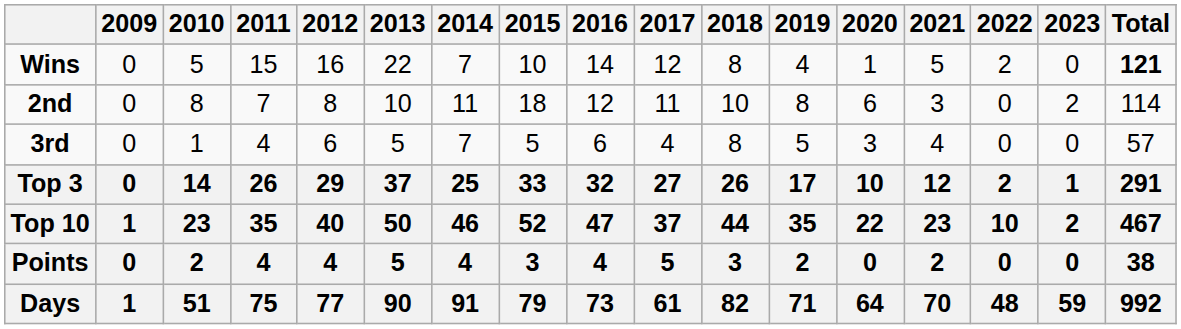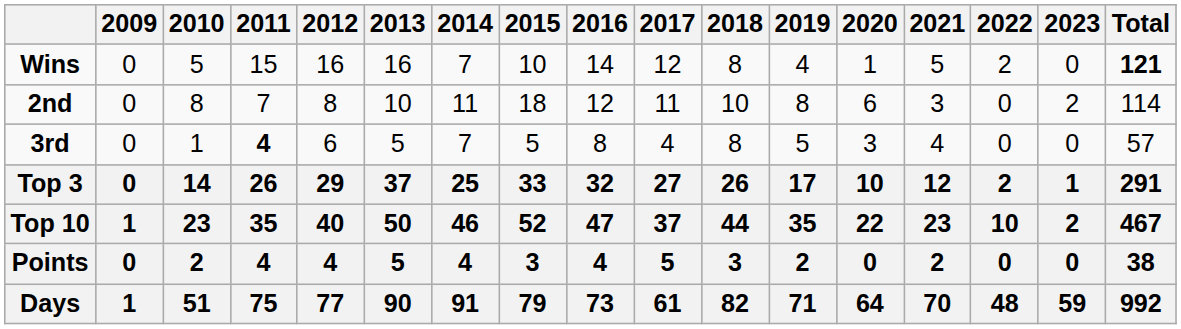Wins | 2013: 22 -> 16
3rd | 2011: normal -> bold
3rd | 2016: 6 -> 8
